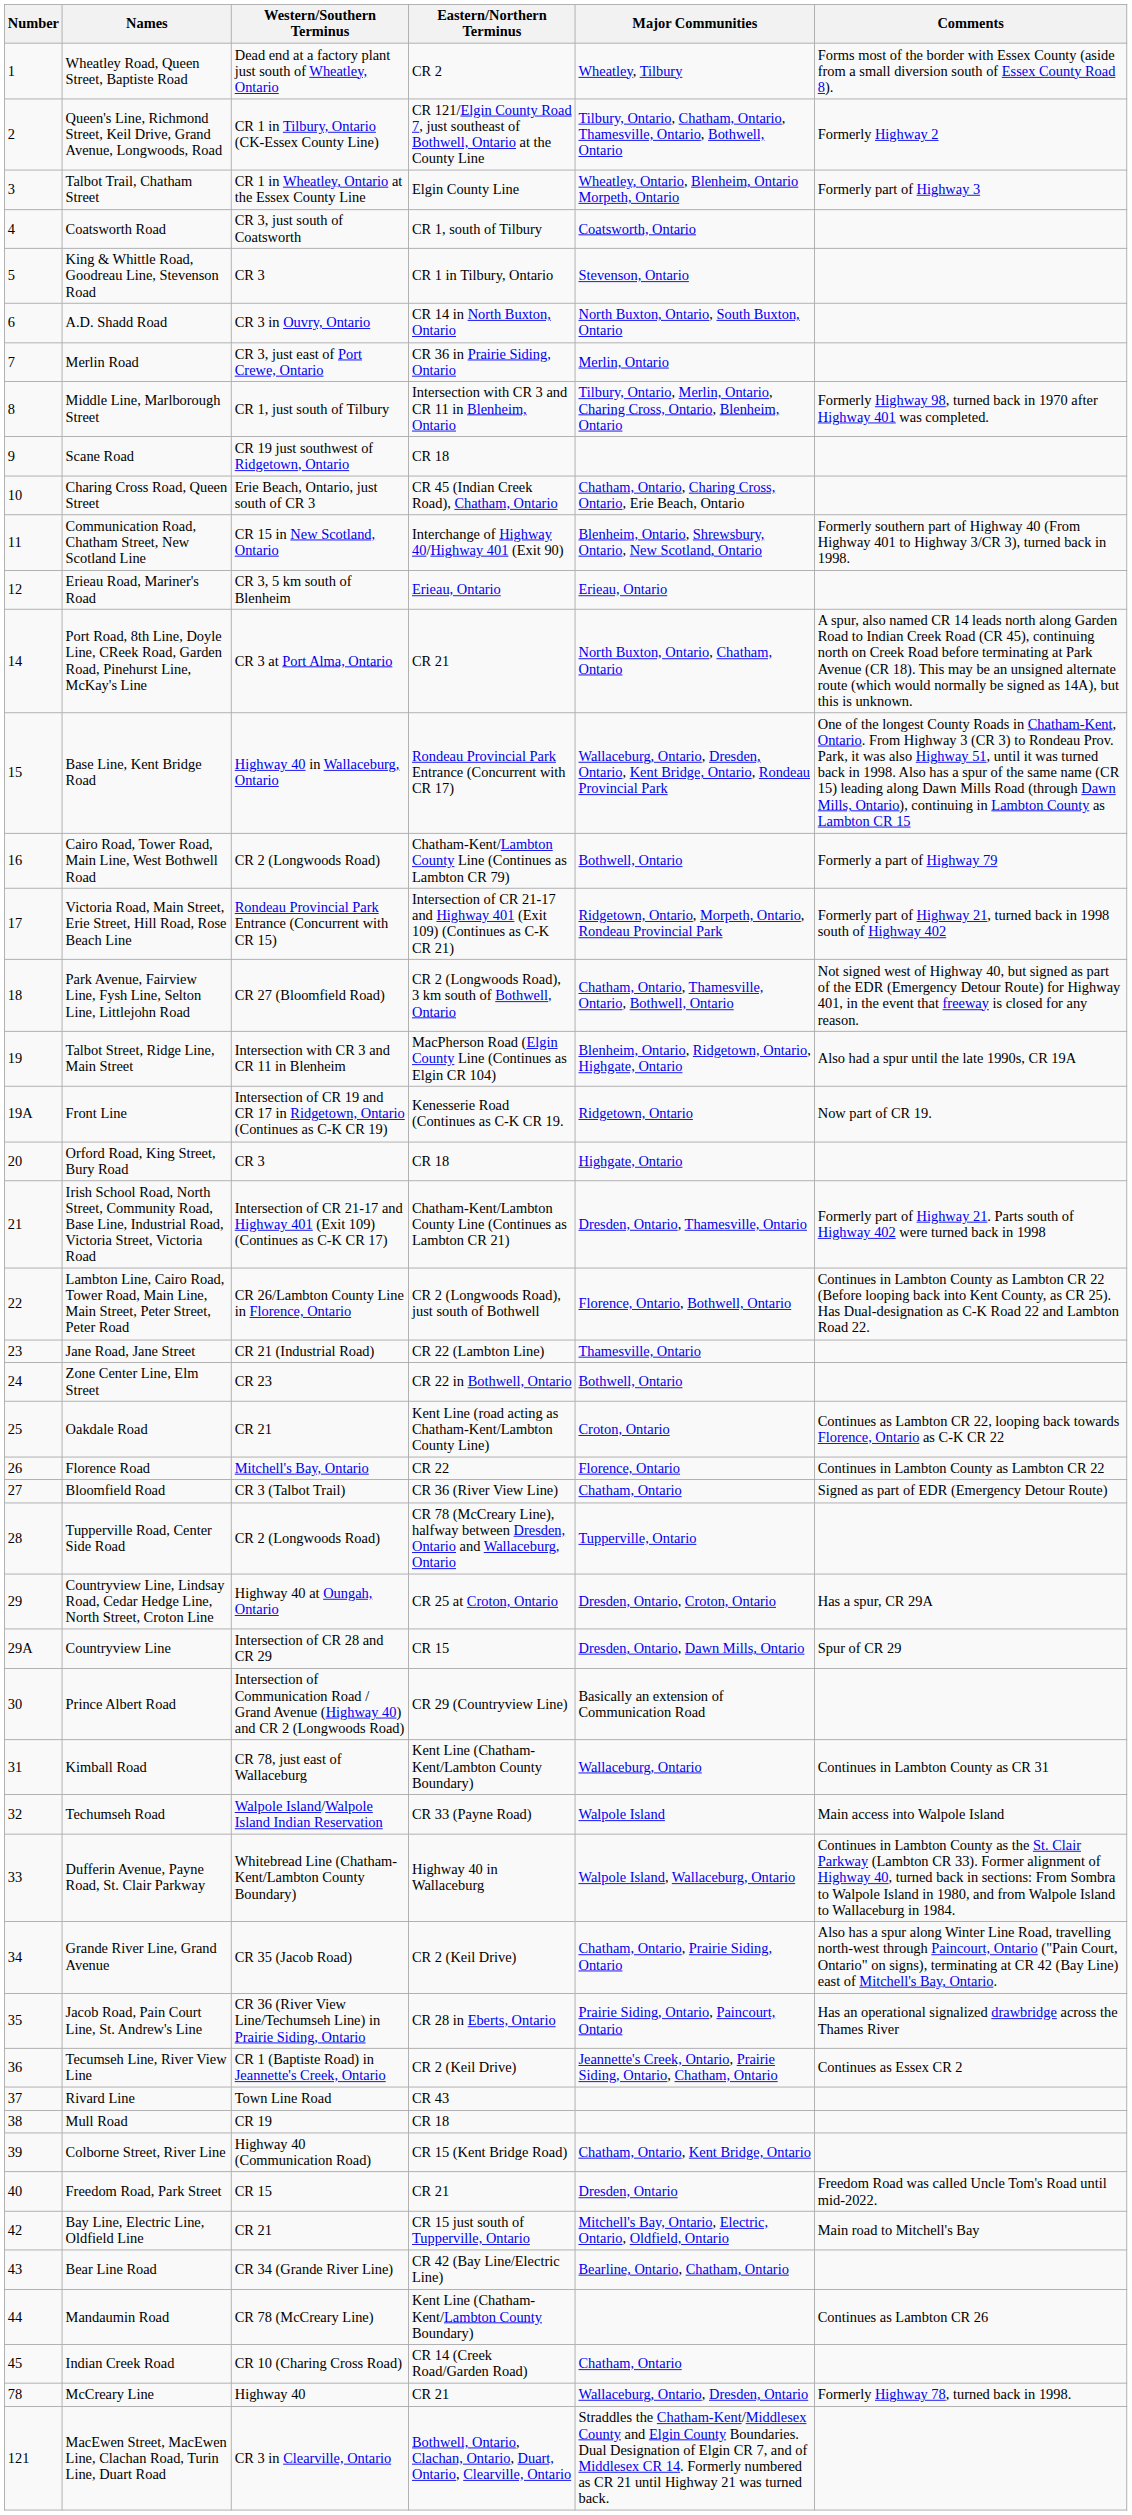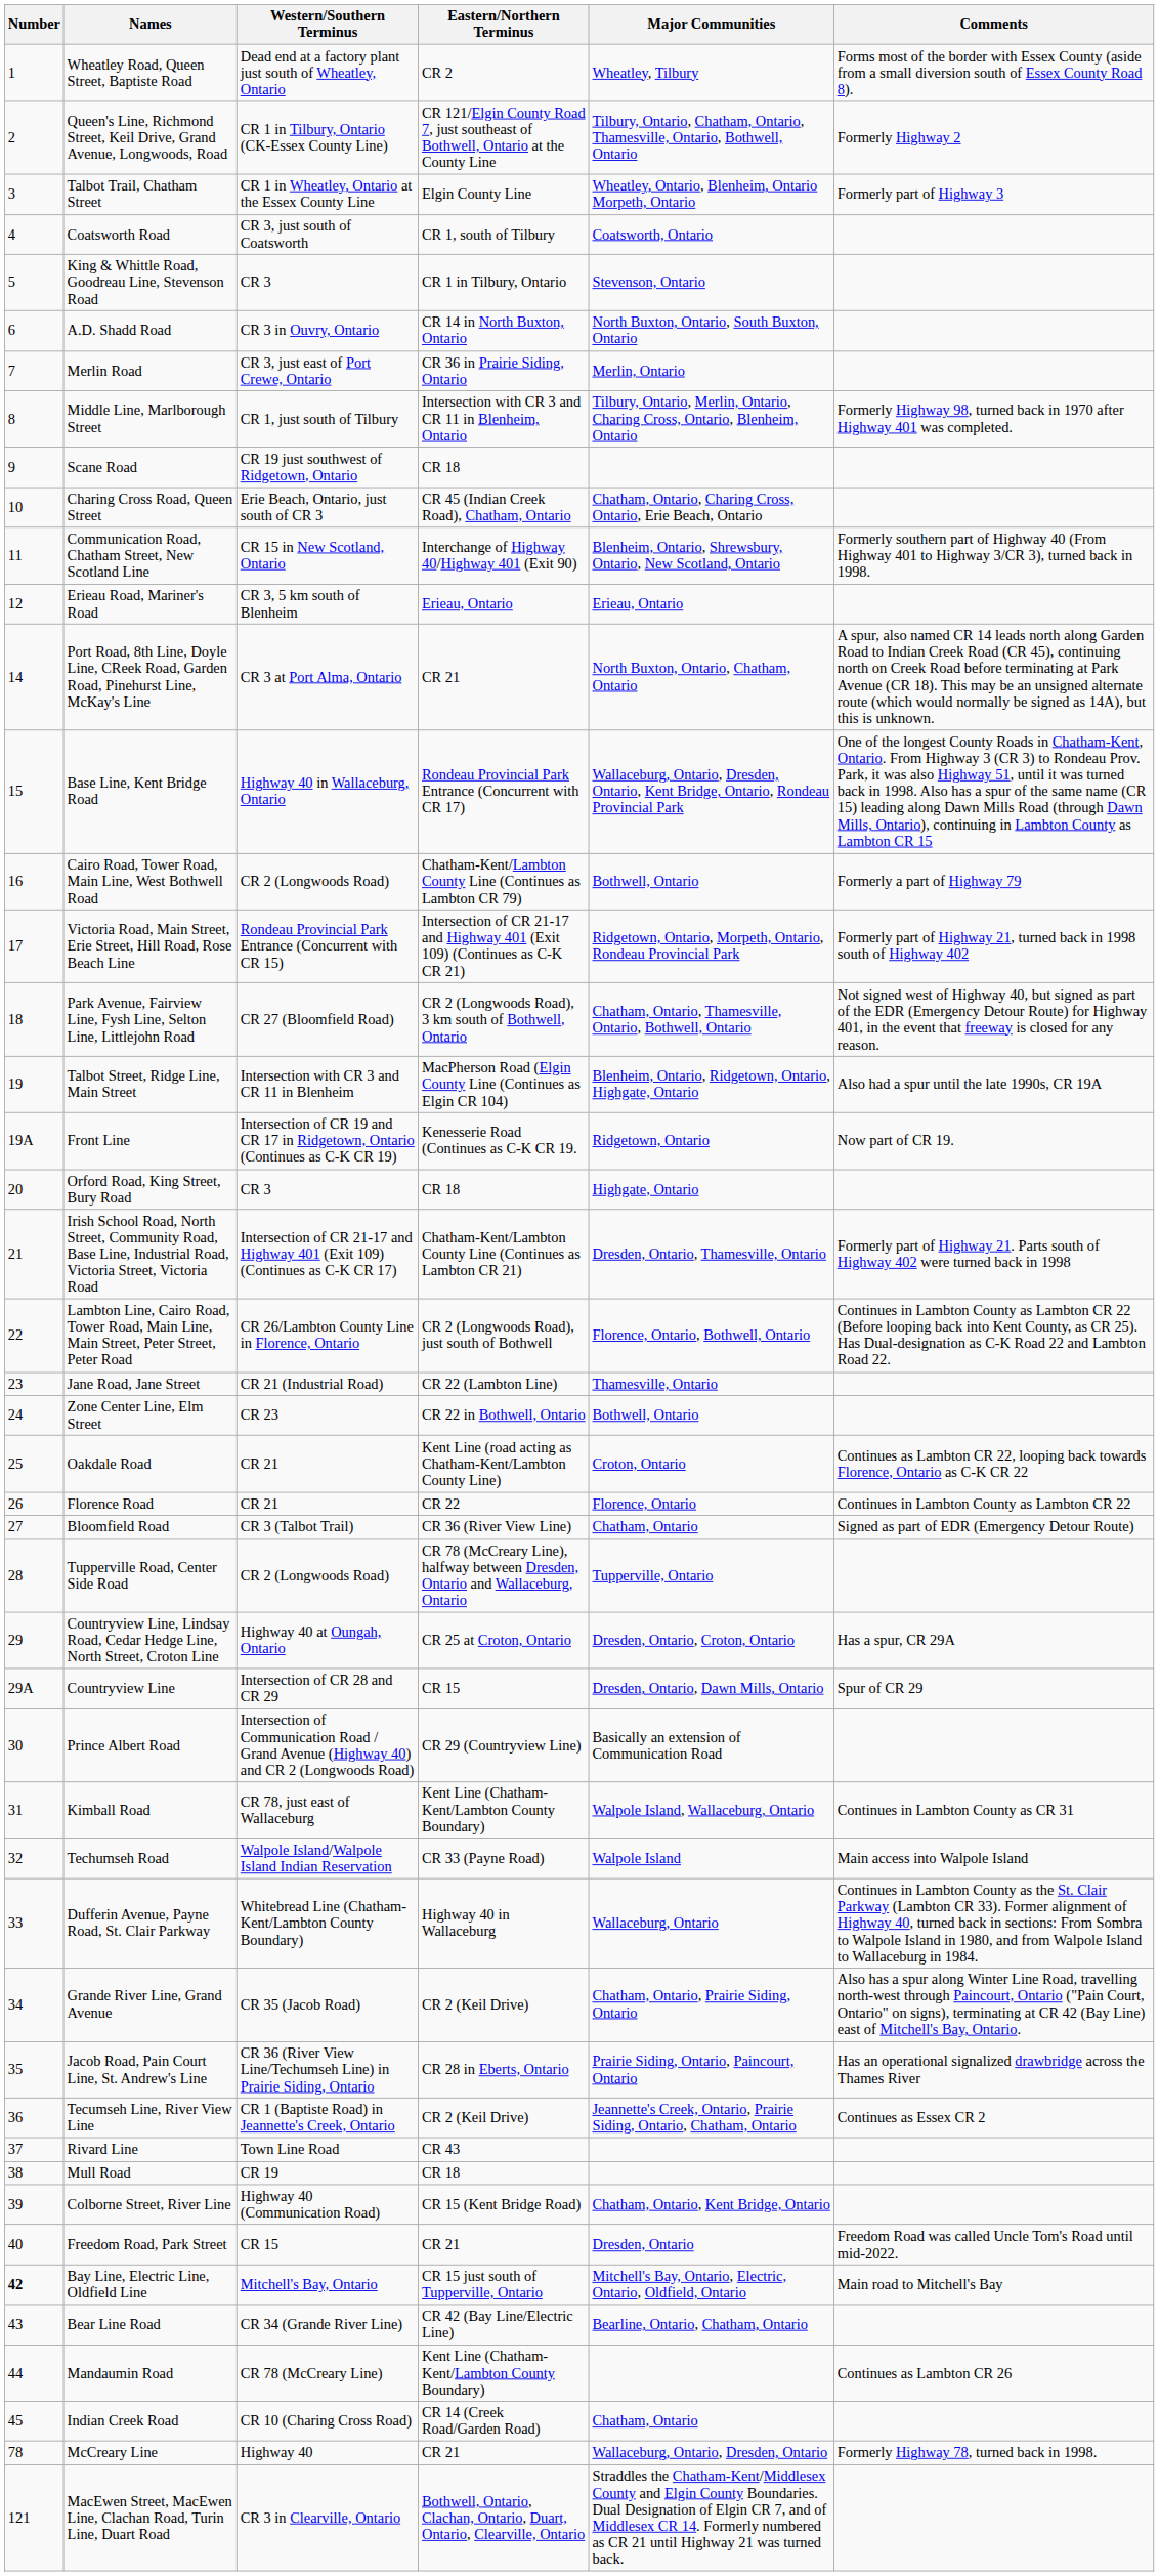Florence Road | Western/Southern Terminus: Mitchell's Bay, Ontario -> CR 21
Kimball Road | Major Communities: Wallaceburg, Ontario -> Walpole Island, Wallaceburg, Ontario
Dufferin Avenue, Payne Road, St. Clair Parkway | Major Communities: Walpole Island, Wallaceburg, Ontario -> Wallaceburg, Ontario
Bay Line, Electric Line, Oldfield Line | Number: normal -> bold
Bay Line, Electric Line, Oldfield Line | Western/Southern Terminus: CR 21 -> Mitchell's Bay, Ontario
